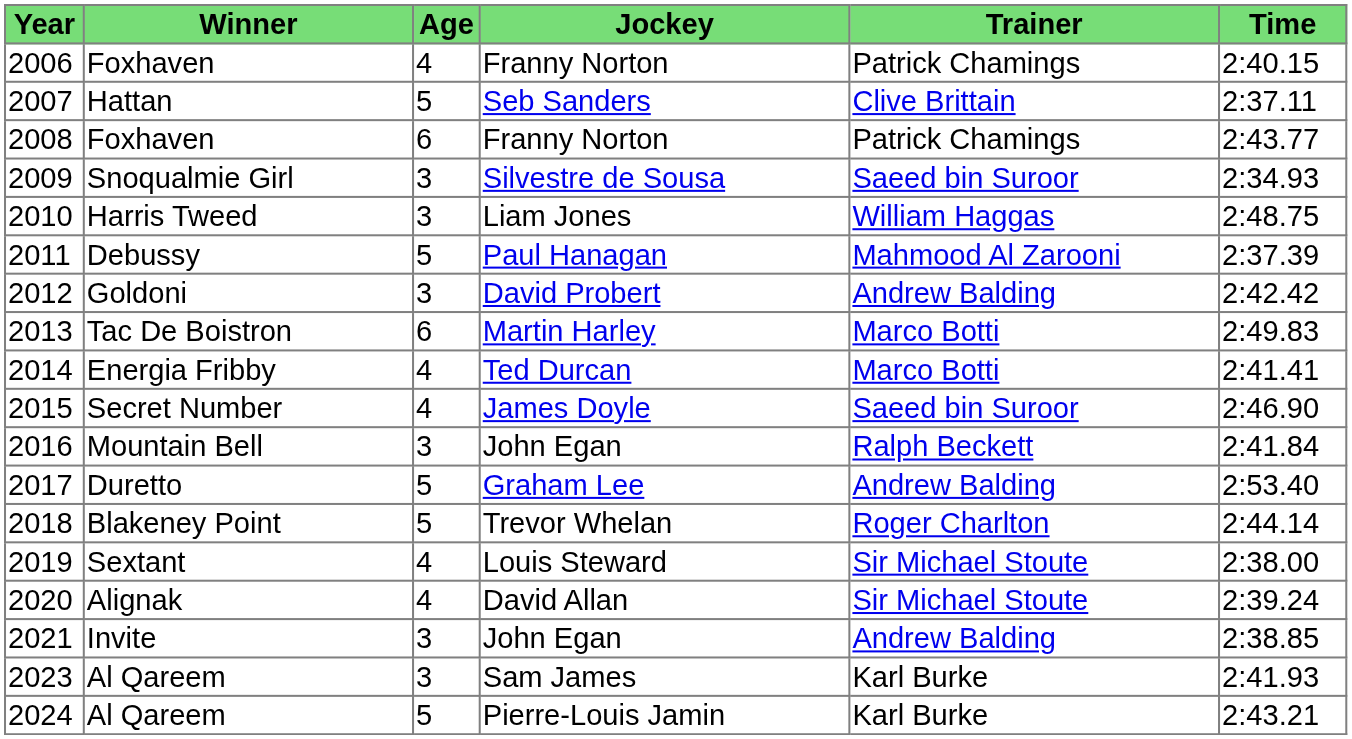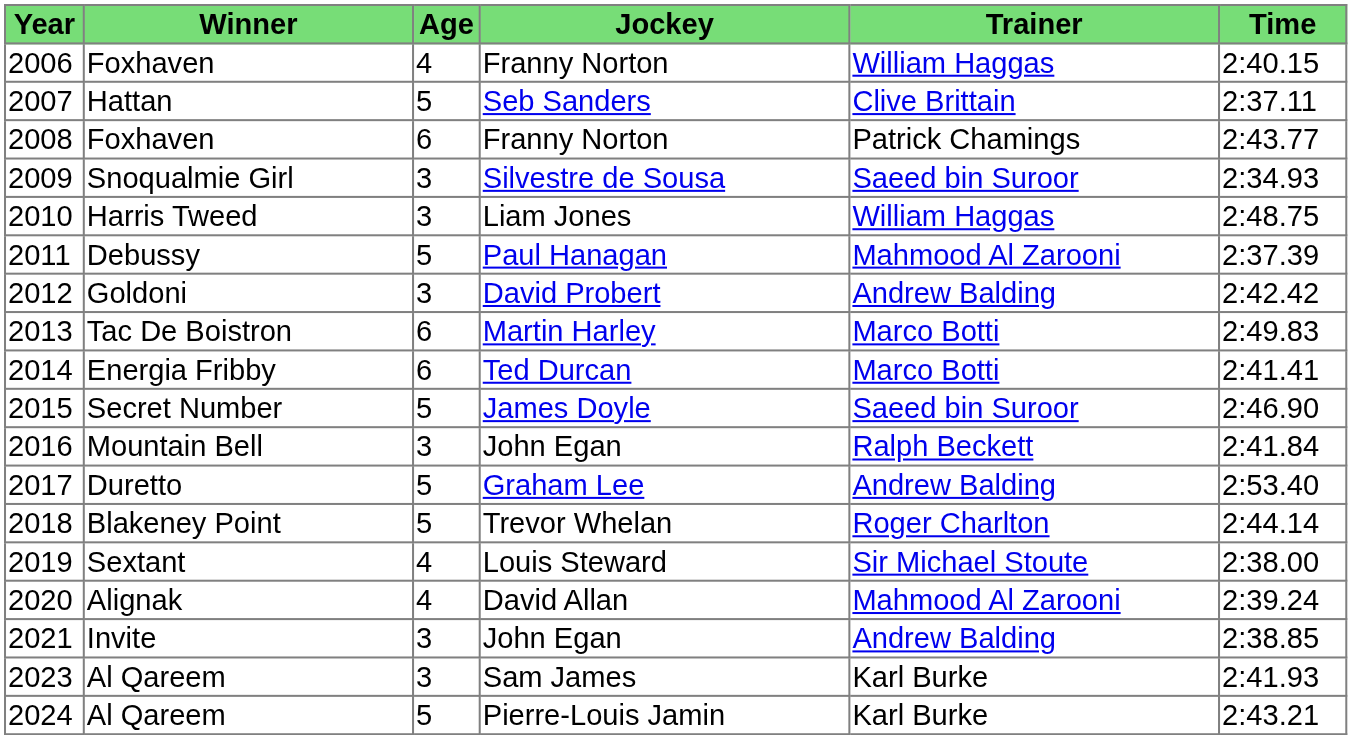2006 | Trainer: Patrick Chamings -> William Haggas
2014 | Age: 4 -> 6
2015 | Age: 4 -> 5
2020 | Trainer: Sir Michael Stoute -> Mahmood Al Zarooni
